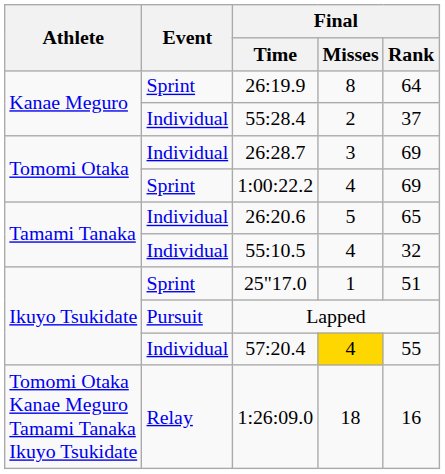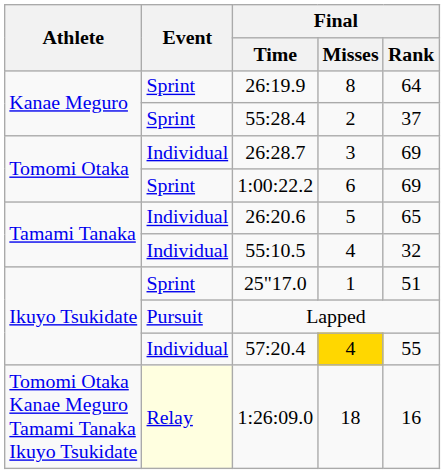55:28.4 | Event: Individual -> Sprint
1:00:22.2 | Final / Misses: 4 -> 6
1:26:09.0 | Event: no background -> lightyellow background
